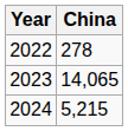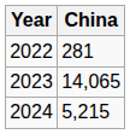2022 | China: 278 -> 281
